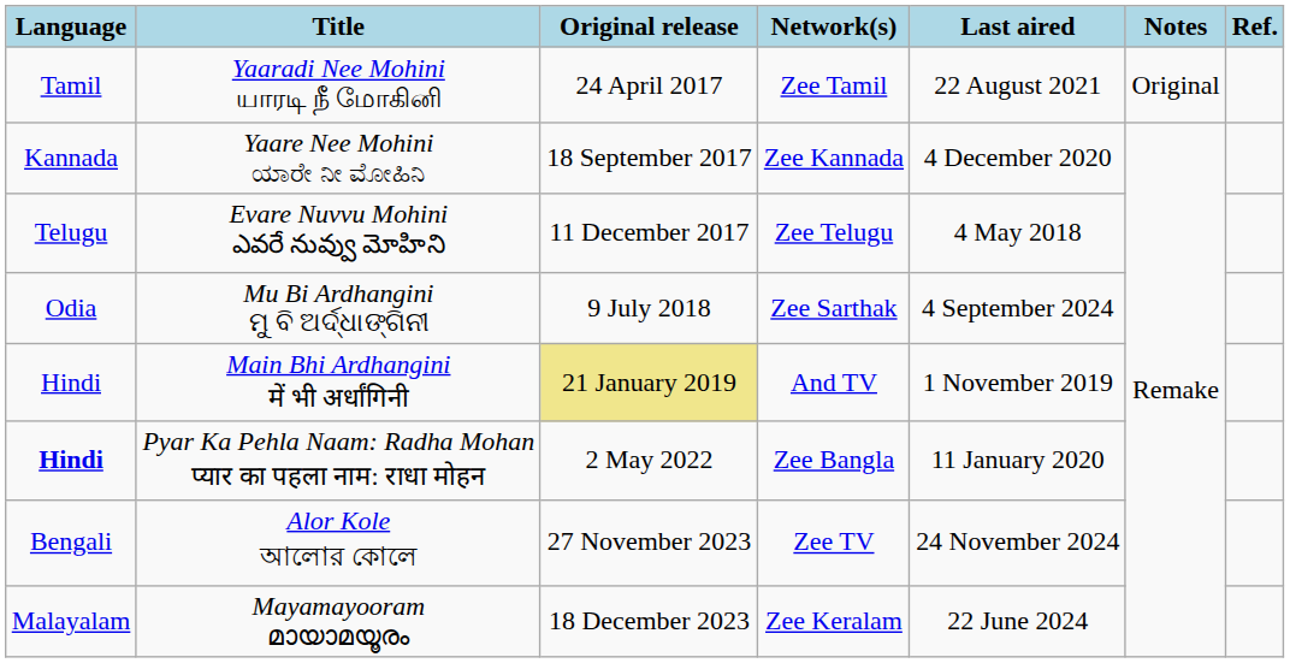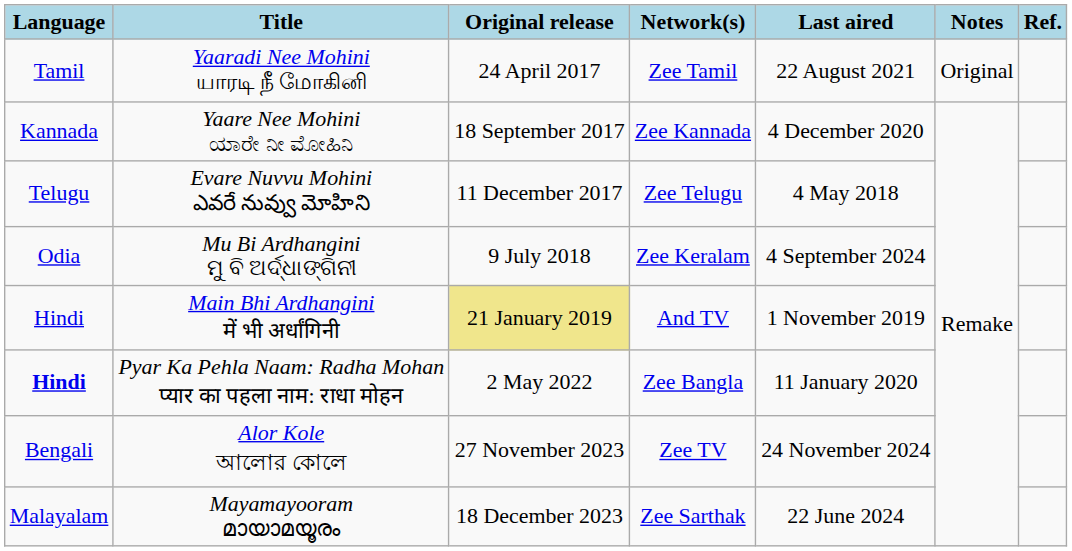Mu Bi Ardhangini ମୁ ବି ଅର୍ଦ୍ଧାଙ୍ଗିନୀ | Network(s): Zee Sarthak -> Zee Keralam
Mayamayooram മായാമയൂരം | Network(s): Zee Keralam -> Zee Sarthak
